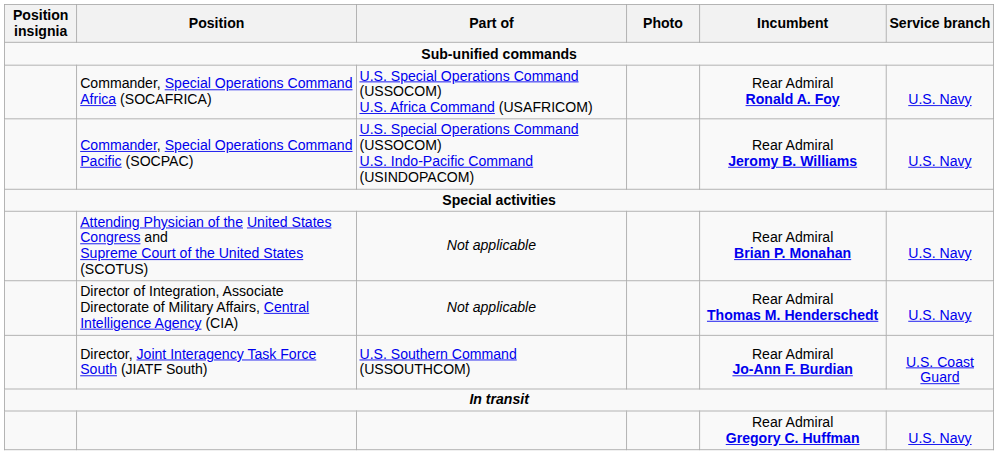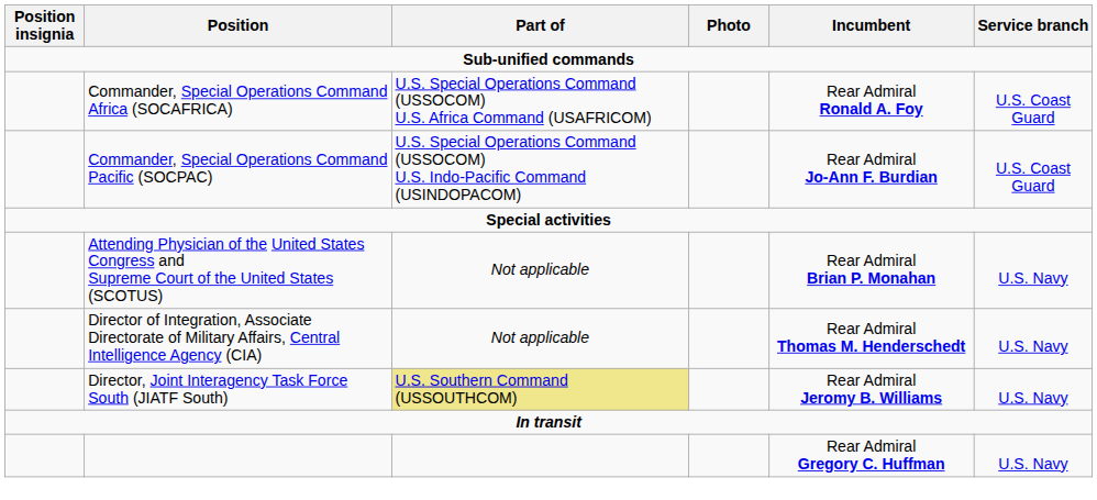Commander, Special Operations Command Africa (SOCAFRICA) | Service branch: U.S. Navy -> U.S. Coast Guard
Commander, Special Operations Command Pacific (SOCPAC) | Incumbent: Rear Admiral Jeromy B. Williams -> Rear Admiral Jo-Ann F. Burdian
Commander, Special Operations Command Pacific (SOCPAC) | Service branch: U.S. Navy -> U.S. Coast Guard
Director, Joint Interagency Task Force South (JIATF South) | Part of: no background -> khaki background
Director, Joint Interagency Task Force South (JIATF South) | Incumbent: Rear Admiral Jo-Ann F. Burdian -> Rear Admiral Jeromy B. Williams
Director, Joint Interagency Task Force South (JIATF South) | Service branch: U.S. Coast Guard -> U.S. Navy
